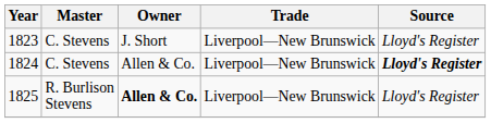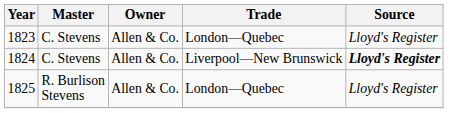1823 | Owner: J. Short -> Allen & Co.
1823 | Trade: Liverpool—New Brunswick -> London—Quebec
1825 | Owner: bold -> normal
1825 | Trade: Liverpool—New Brunswick -> London—Quebec
